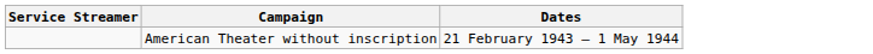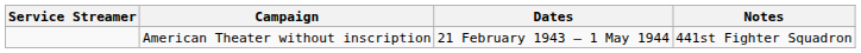+ column: Notes | 441st Fighter Squadron
